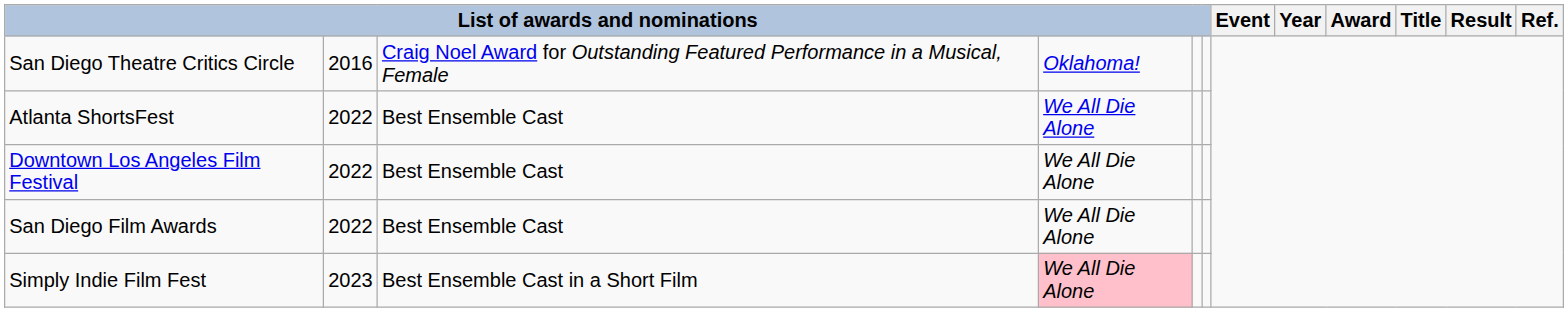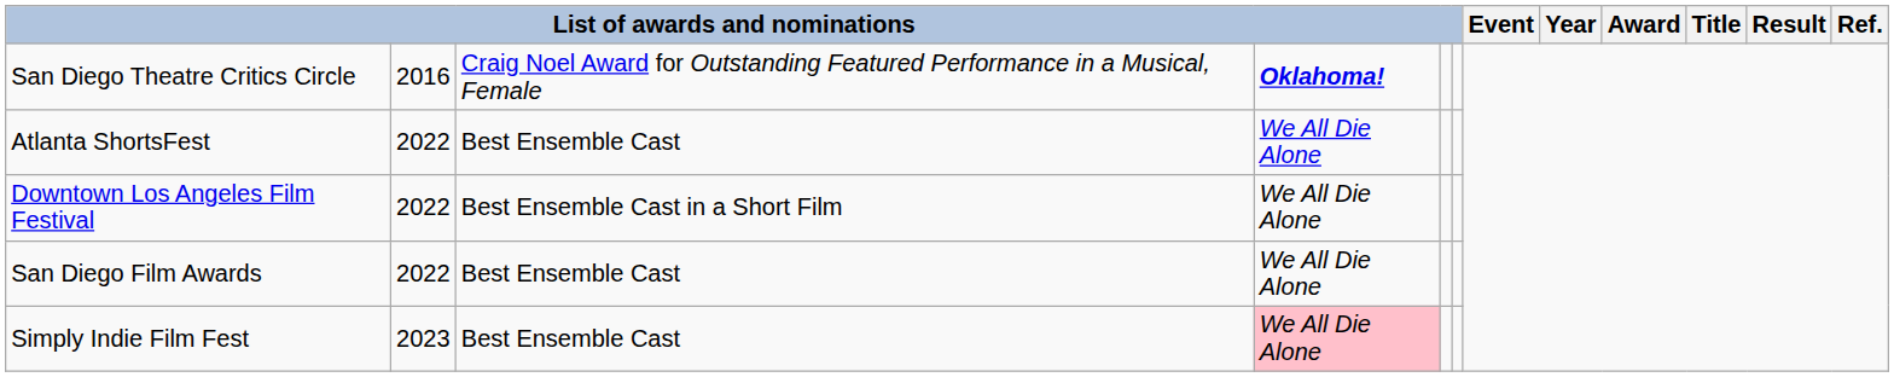San Diego Theatre Critics Circle | column 4: normal -> bold
Downtown Los Angeles Film Festival | column 3: Best Ensemble Cast -> Best Ensemble Cast in a Short Film
Simply Indie Film Fest | column 3: Best Ensemble Cast in a Short Film -> Best Ensemble Cast
